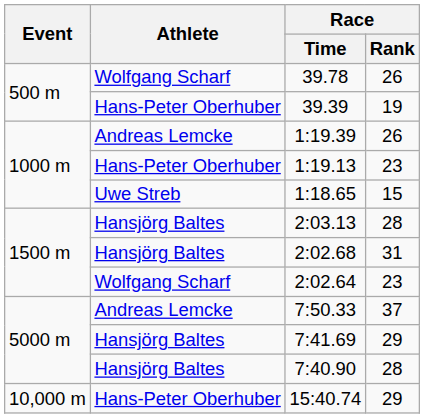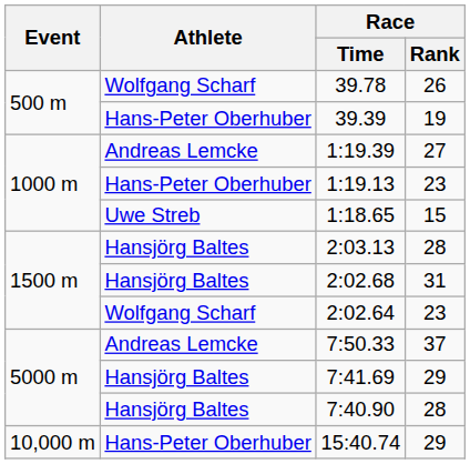1:19.39 | Race / Rank: 26 -> 27
